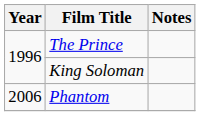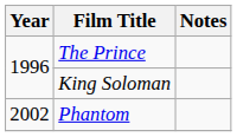Phantom | Year: 2006 -> 2002
